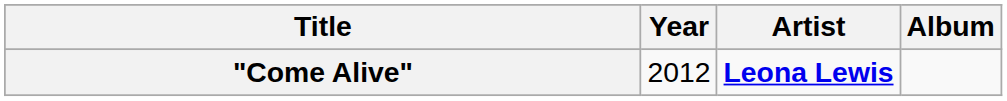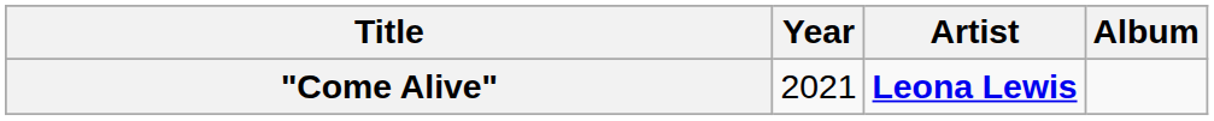"Come Alive" | Year: 2012 -> 2021
